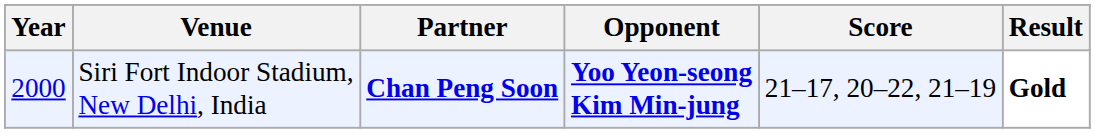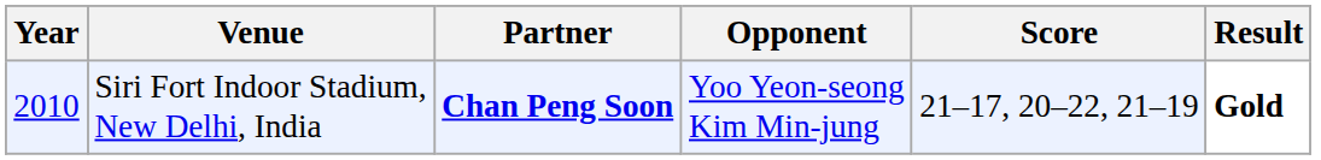Siri Fort Indoor Stadium, New Delhi, India | Year: 2000 -> 2010
Siri Fort Indoor Stadium, New Delhi, India | Opponent: bold -> normal
